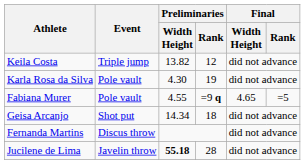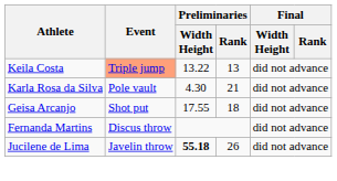Keila Costa | Event: no background -> lightsalmon background
Keila Costa | Preliminaries / Width Height: 13.82 -> 13.22
Keila Costa | Preliminaries / Rank: 12 -> 13
Karla Rosa da Silva | Preliminaries / Rank: 19 -> 21
- row: Fabiana Murer | Pole vault | 4.55 | =9 q | 4.65 | =5
Geisa Arcanjo | Preliminaries / Width Height: 14.34 -> 17.55
Jucilene de Lima | Preliminaries / Rank: 28 -> 26
